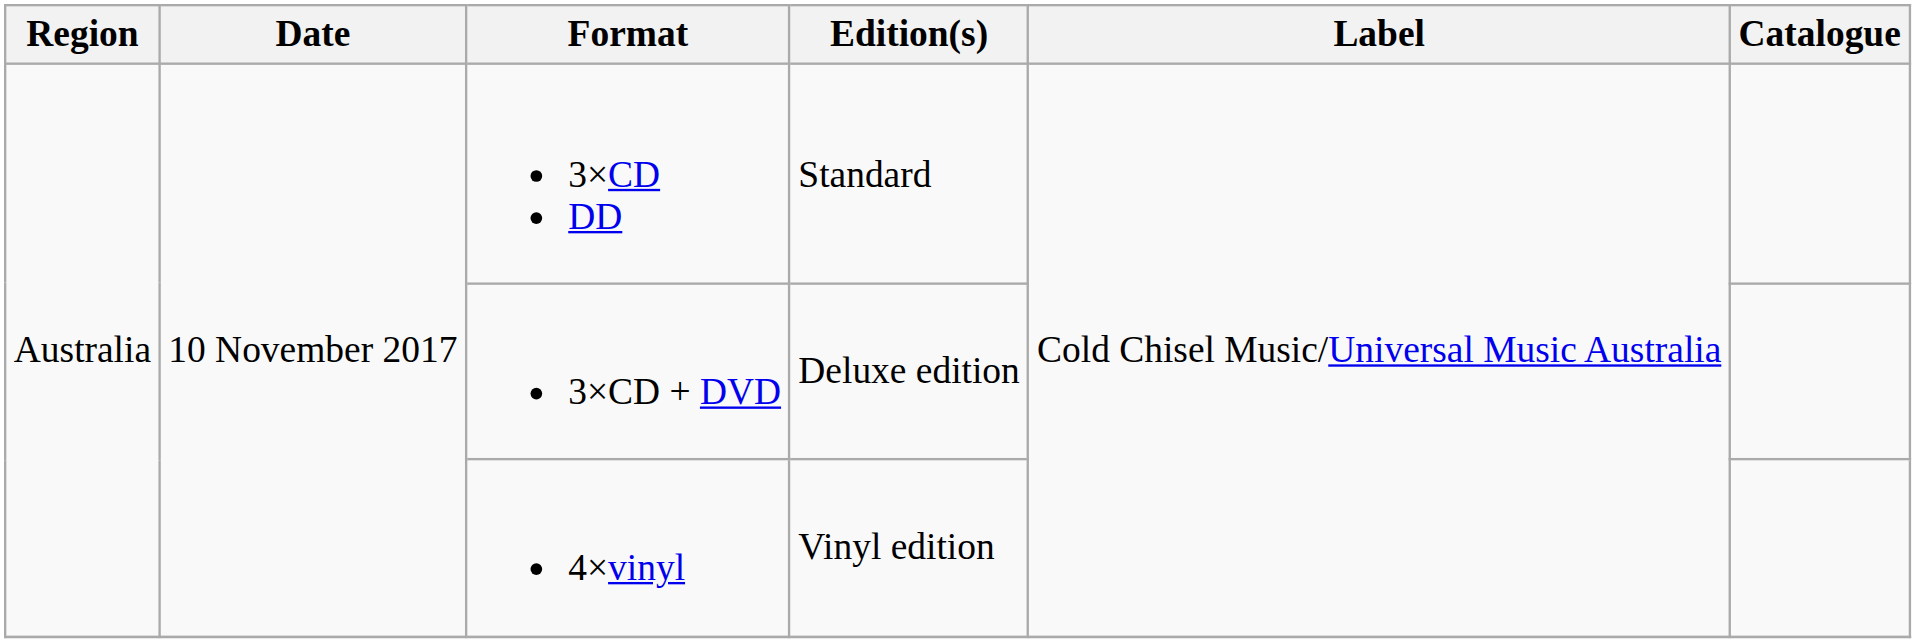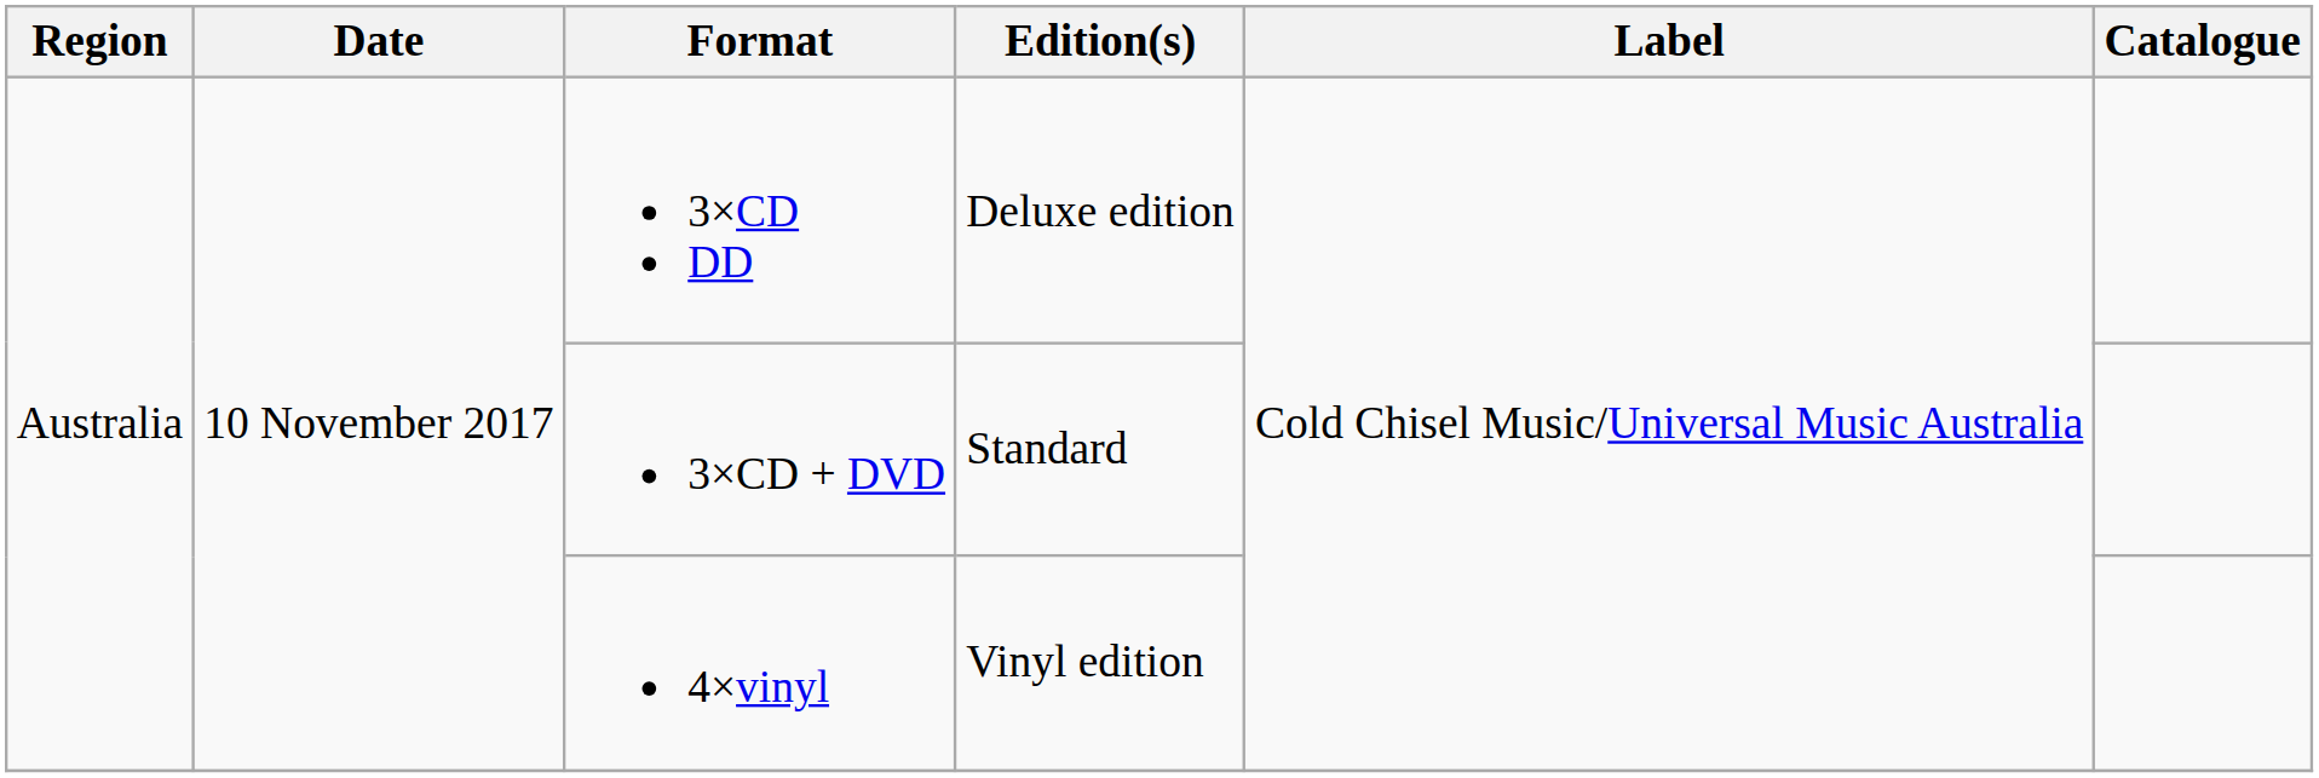3×CD DD | Edition(s): Standard -> Deluxe edition
3×CD + DVD | Edition(s): Deluxe edition -> Standard
